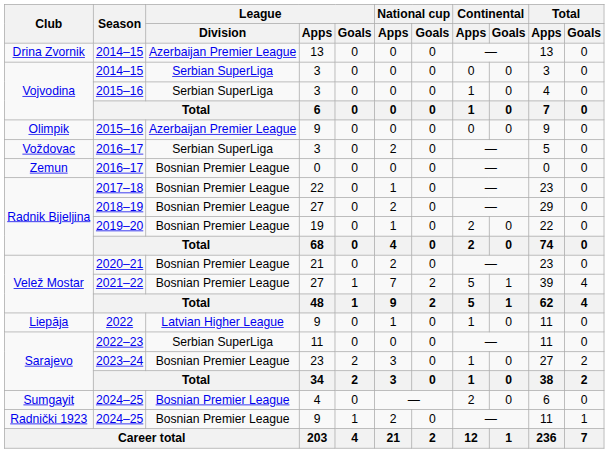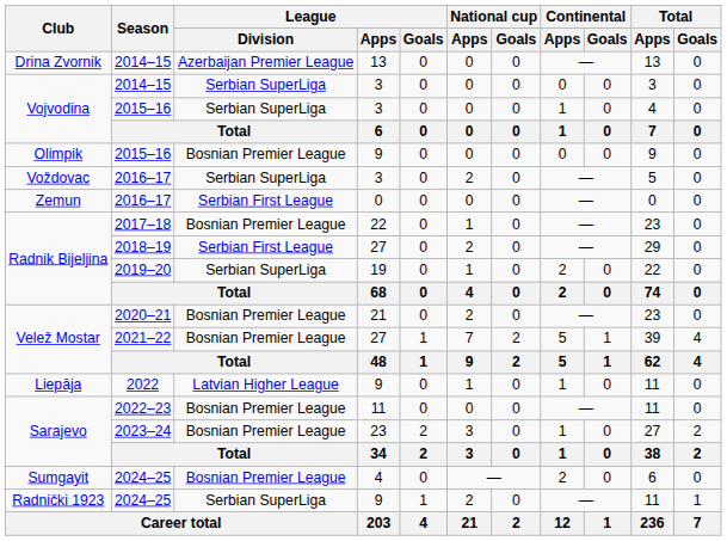Olimpik / 2015–16 | League / Division: Azerbaijan Premier League -> Bosnian Premier League
Zemun / 2016–17 | League / Division: Bosnian Premier League -> Serbian First League
2018–19 | League / Division: Bosnian Premier League -> Serbian First League
2019–20 | League / Division: Bosnian Premier League -> Serbian SuperLiga
2022–23 | League / Division: Serbian SuperLiga -> Bosnian Premier League
Radnički 1923 / 2024–25 | League / Division: Bosnian Premier League -> Serbian SuperLiga
